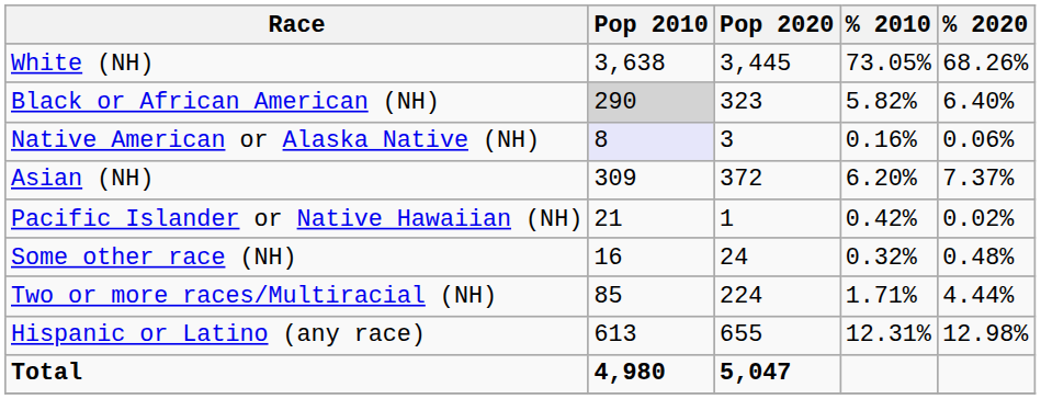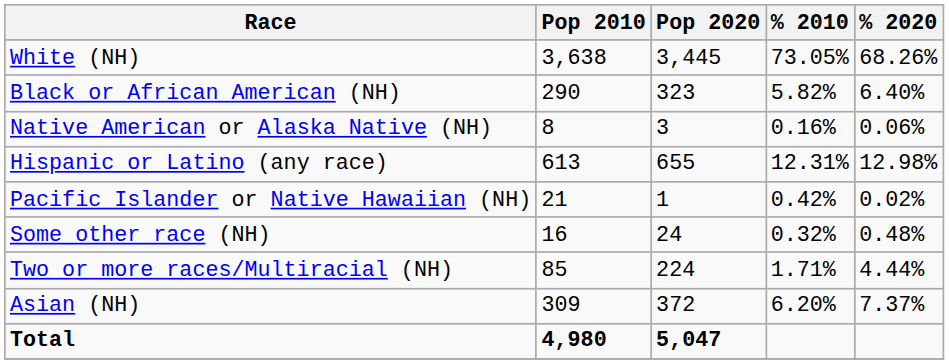Black or African American (NH) | Pop 2010: lightgrey background -> no background
Native American or Alaska Native (NH) | Pop 2010: lavender background -> no background
rows swapped: Asian (NH) <-> Hispanic or Latino (any race)
